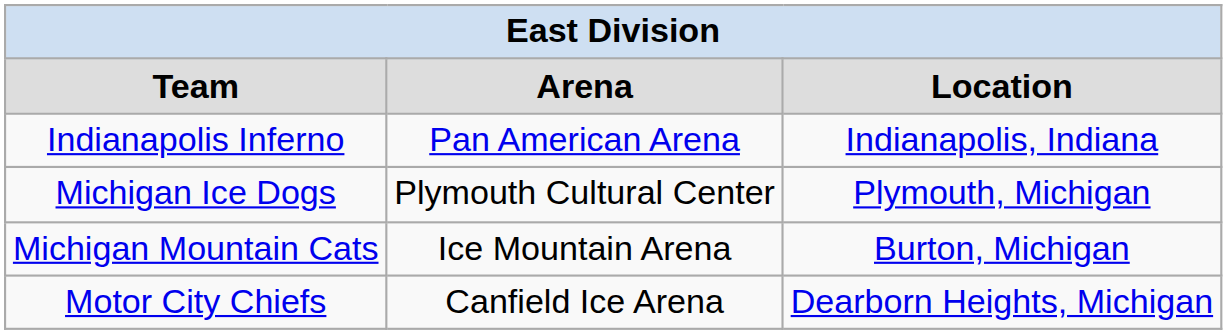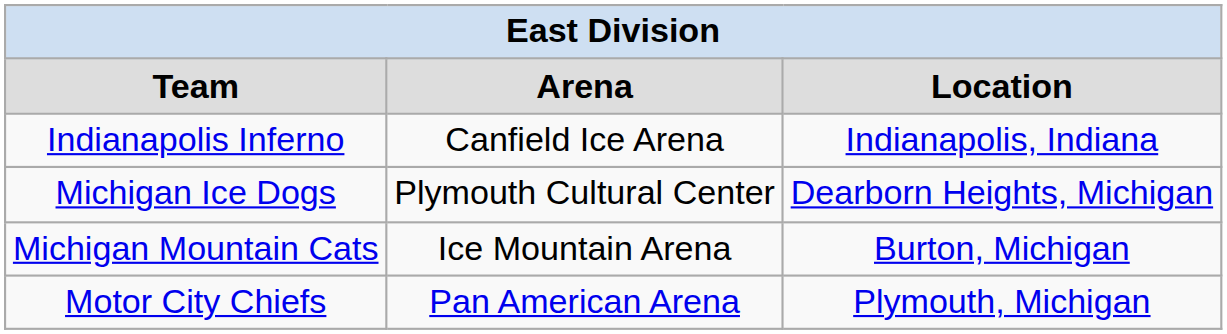Indianapolis Inferno | column 2: Pan American Arena -> Canfield Ice Arena
Michigan Ice Dogs | column 3: Plymouth, Michigan -> Dearborn Heights, Michigan
Motor City Chiefs | column 2: Canfield Ice Arena -> Pan American Arena
Motor City Chiefs | column 3: Dearborn Heights, Michigan -> Plymouth, Michigan
